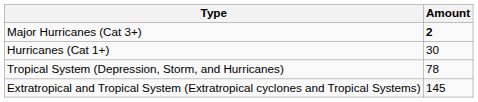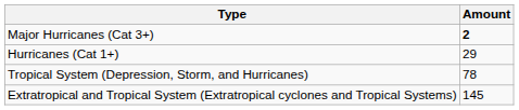Hurricanes (Cat 1+) | Amount: 30 -> 29
